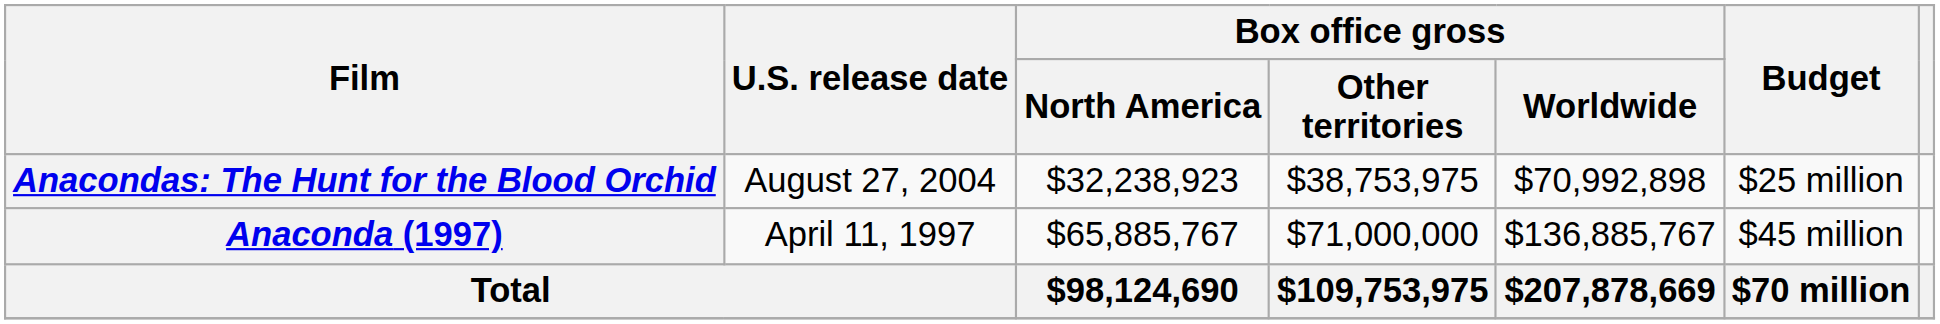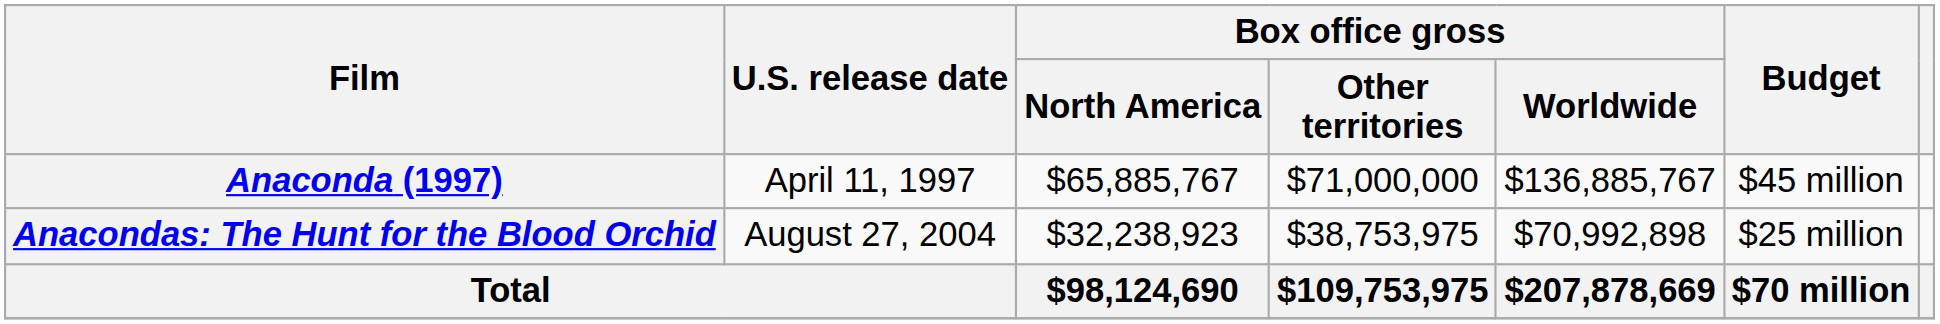rows swapped: Anaconda (1997) <-> Anacondas: The Hunt for the Blood Orchid
